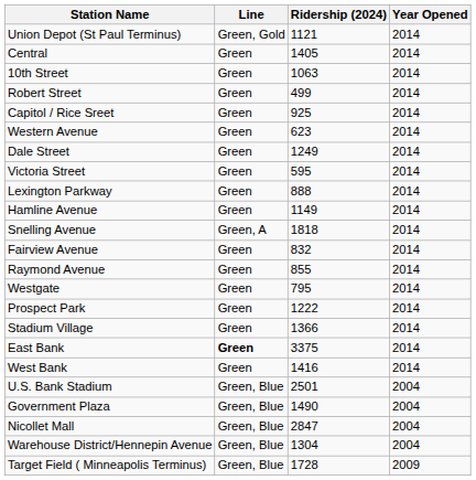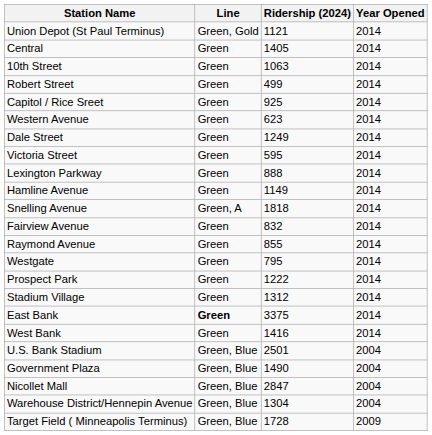Stadium Village | Ridership (2024): 1366 -> 1312
